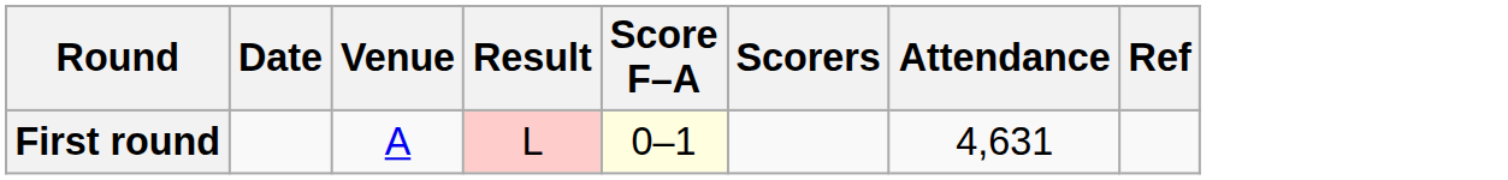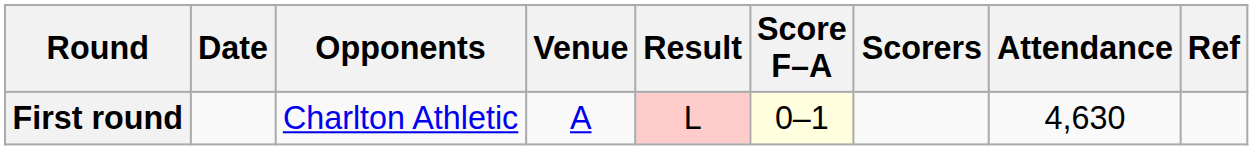+ column: Opponents | Charlton Athletic
First round | Attendance: 4,631 -> 4,630
